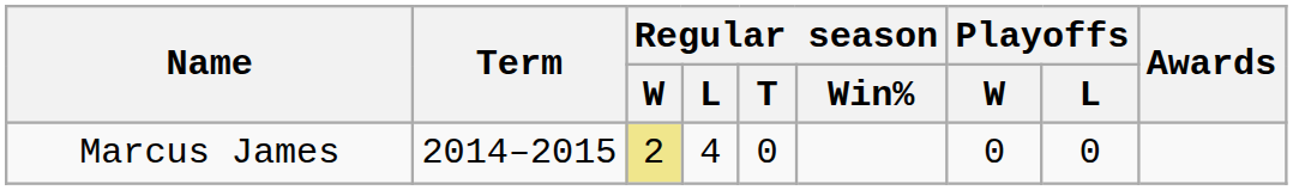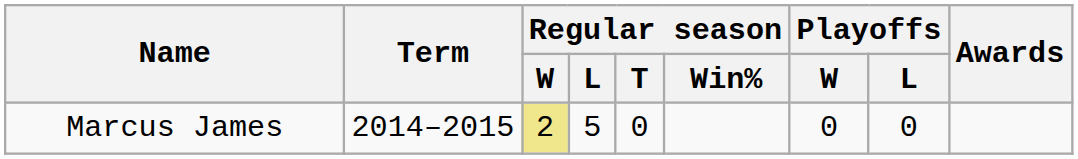Marcus James | Regular season / L: 4 -> 5
